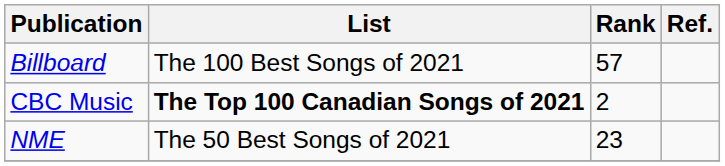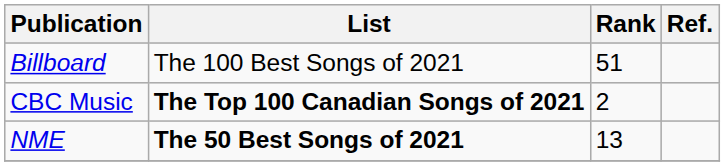Billboard | Rank: 57 -> 51
NME | List: normal -> bold
NME | Rank: 23 -> 13
